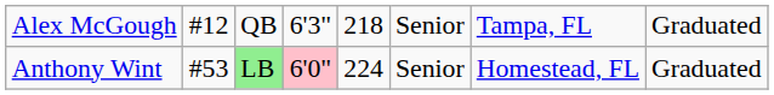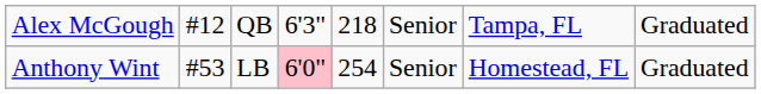Anthony Wint | column 3: lightgreen background -> no background
Anthony Wint | column 5: 224 -> 254
